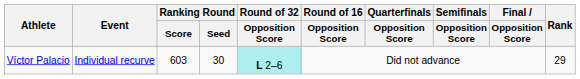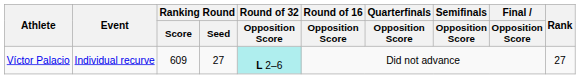Víctor Palacio | Ranking Round / Score: 603 -> 609
Víctor Palacio | Ranking Round / Seed: 30 -> 27
Víctor Palacio | Rank: 29 -> 27
